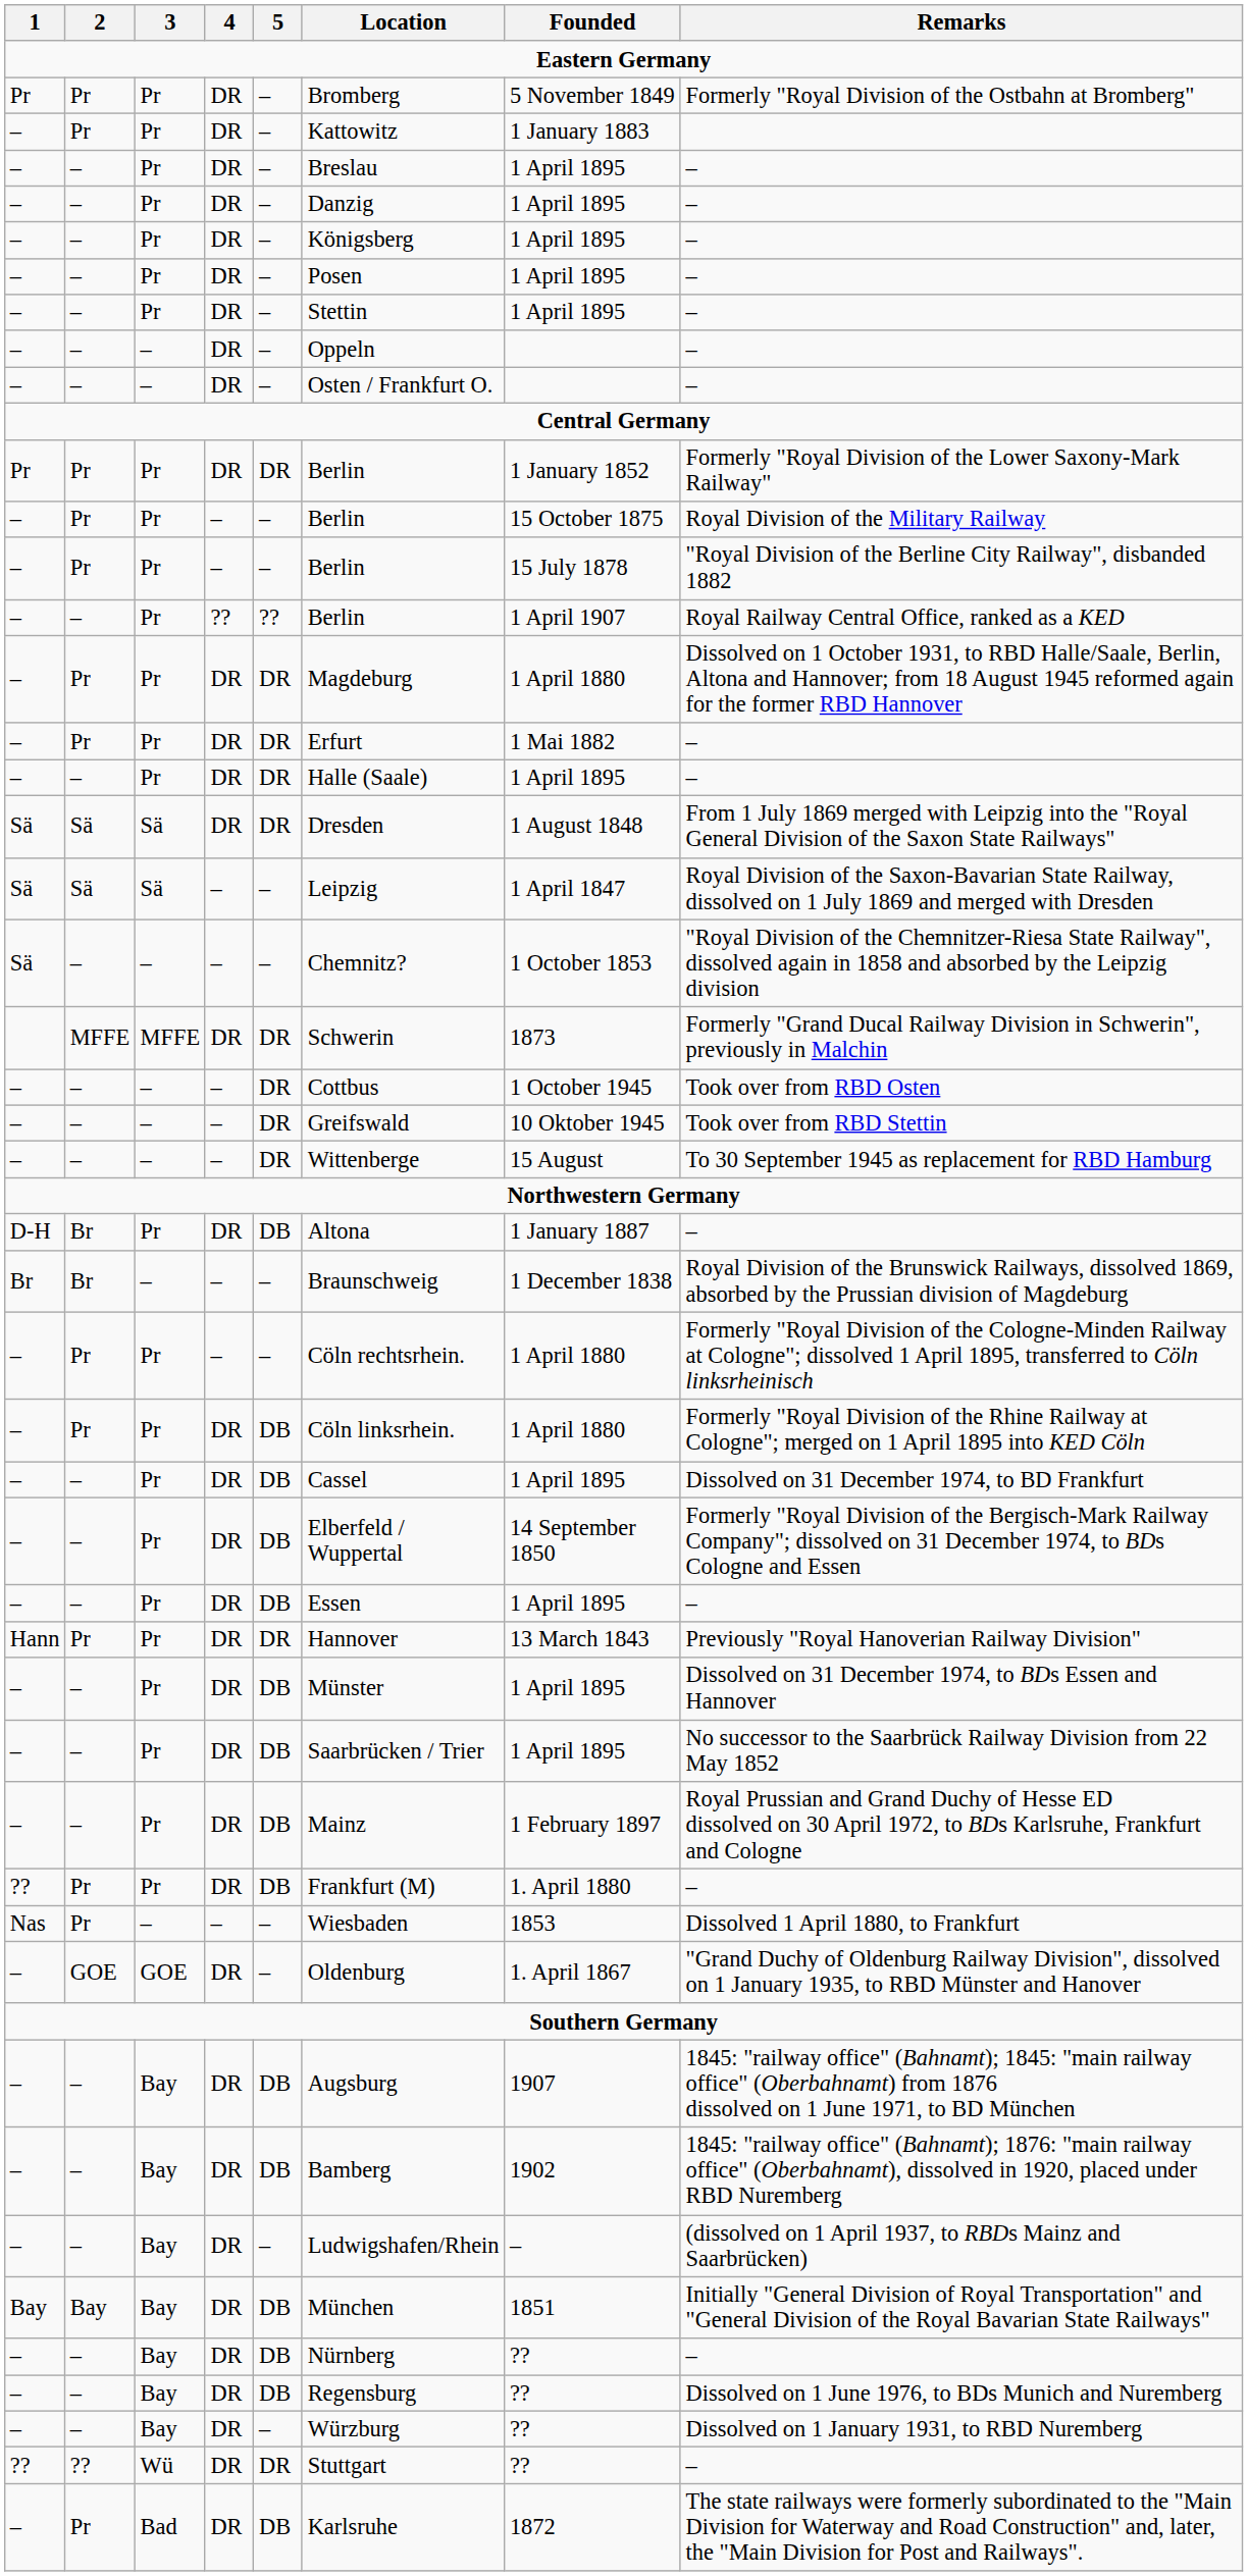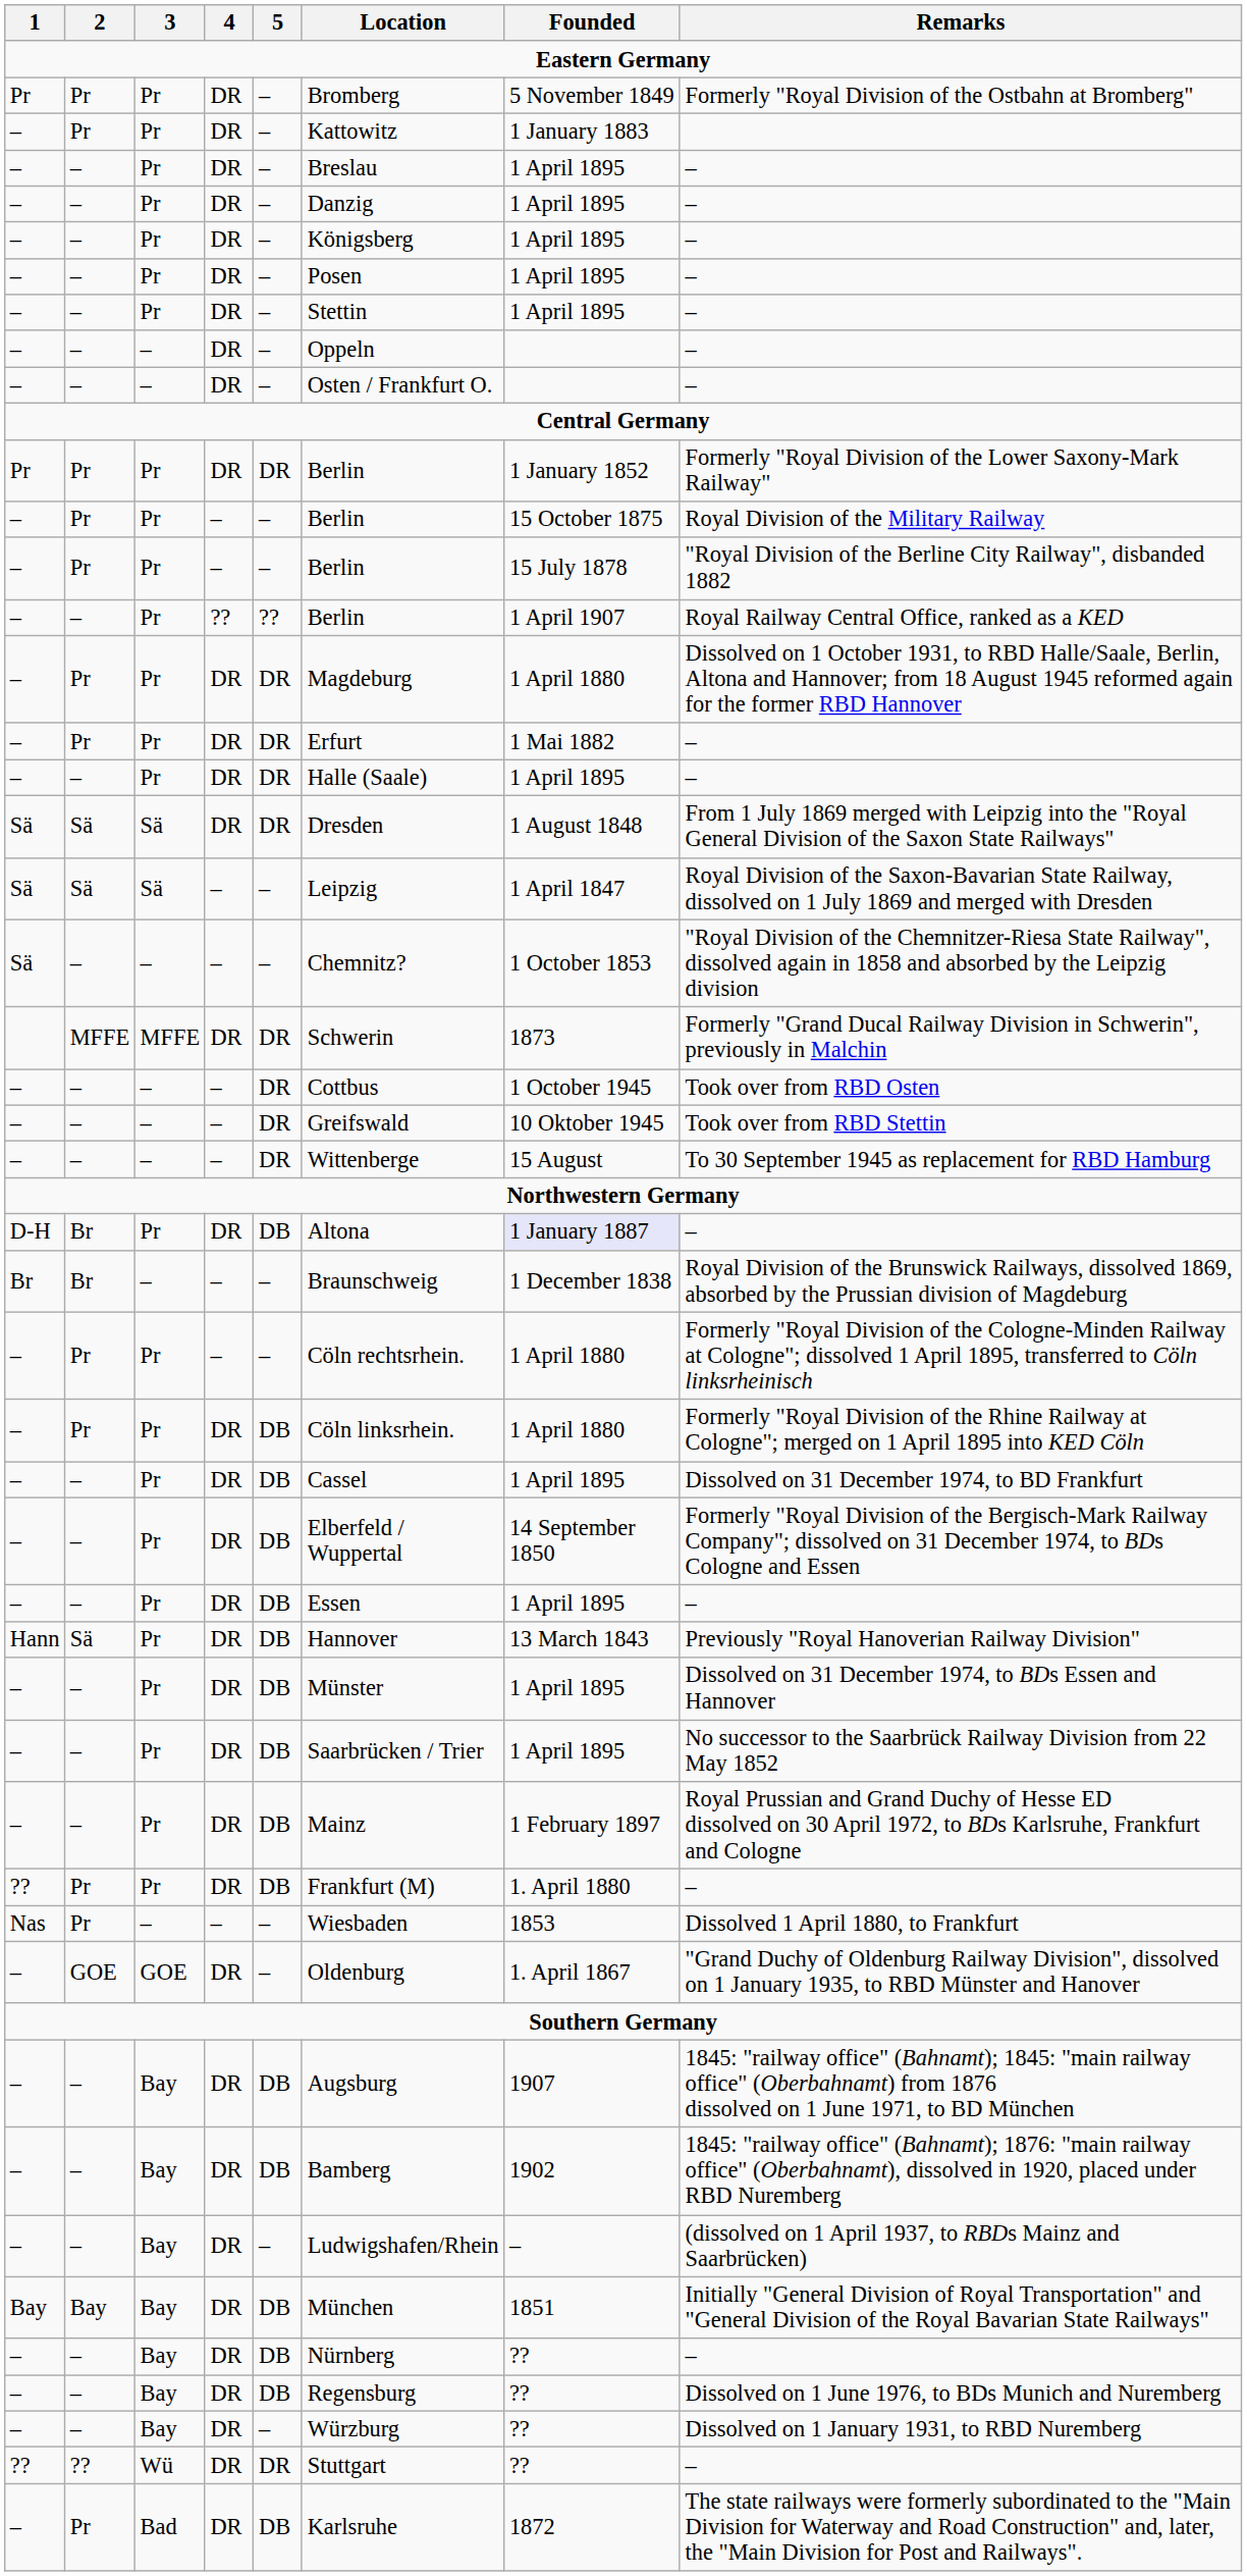D-H | Founded: no background -> lavender background
Hann | 2: Pr -> Sä
Hann | 5: DR -> DB
